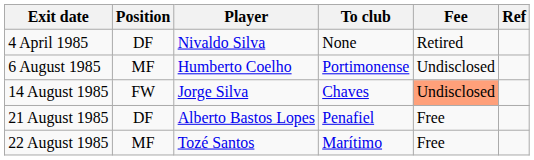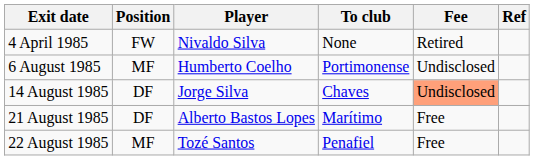4 April 1985 | Position: DF -> FW
14 August 1985 | Position: FW -> DF
21 August 1985 | To club: Penafiel -> Marítimo
22 August 1985 | To club: Marítimo -> Penafiel
